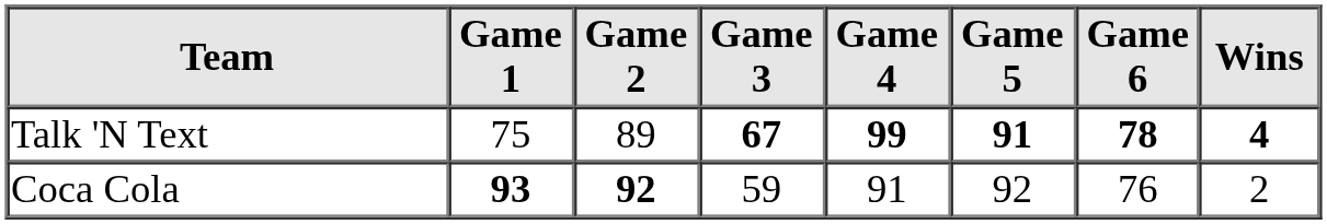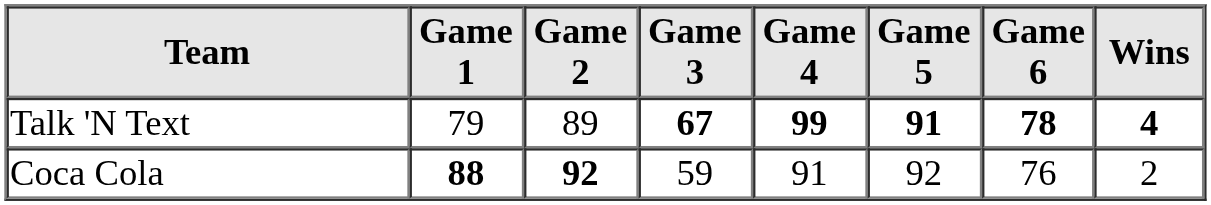Talk 'N Text | Game 1: 75 -> 79
Coca Cola | Game 1: 93 -> 88
